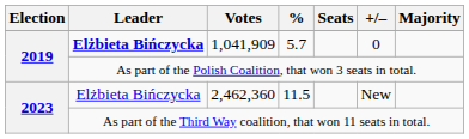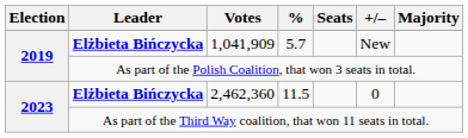1,041,909 | +/–: 0 -> New
2,462,360 | Leader: normal -> bold
2,462,360 | +/–: New -> 0
